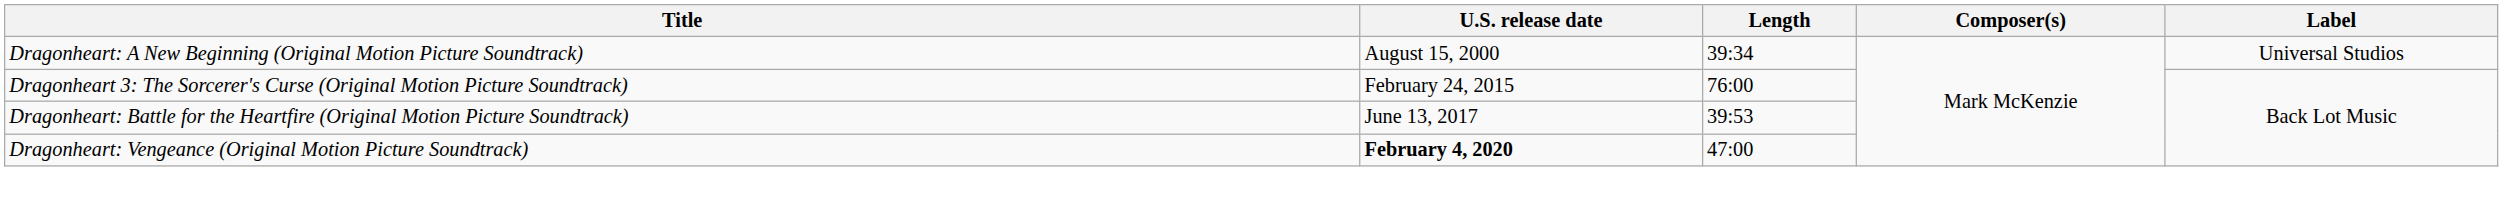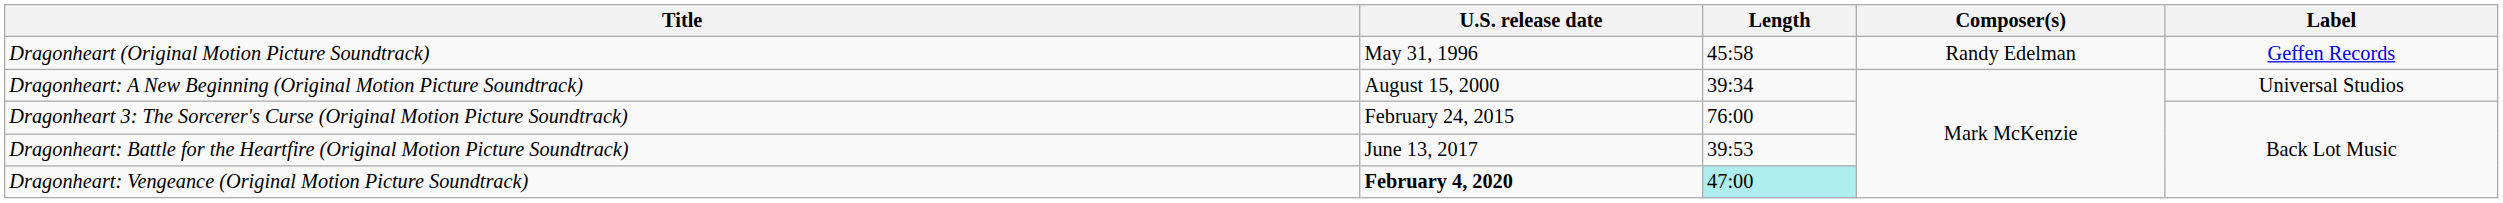+ row: Dragonheart (Original Motion Picture Soundtrack) | May 31, 1996 | 45:58 | Randy Edelman | Geffen Records
Dragonheart: Vengeance (Original Motion Picture Soundtrack) | Length: no background -> paleturquoise background
